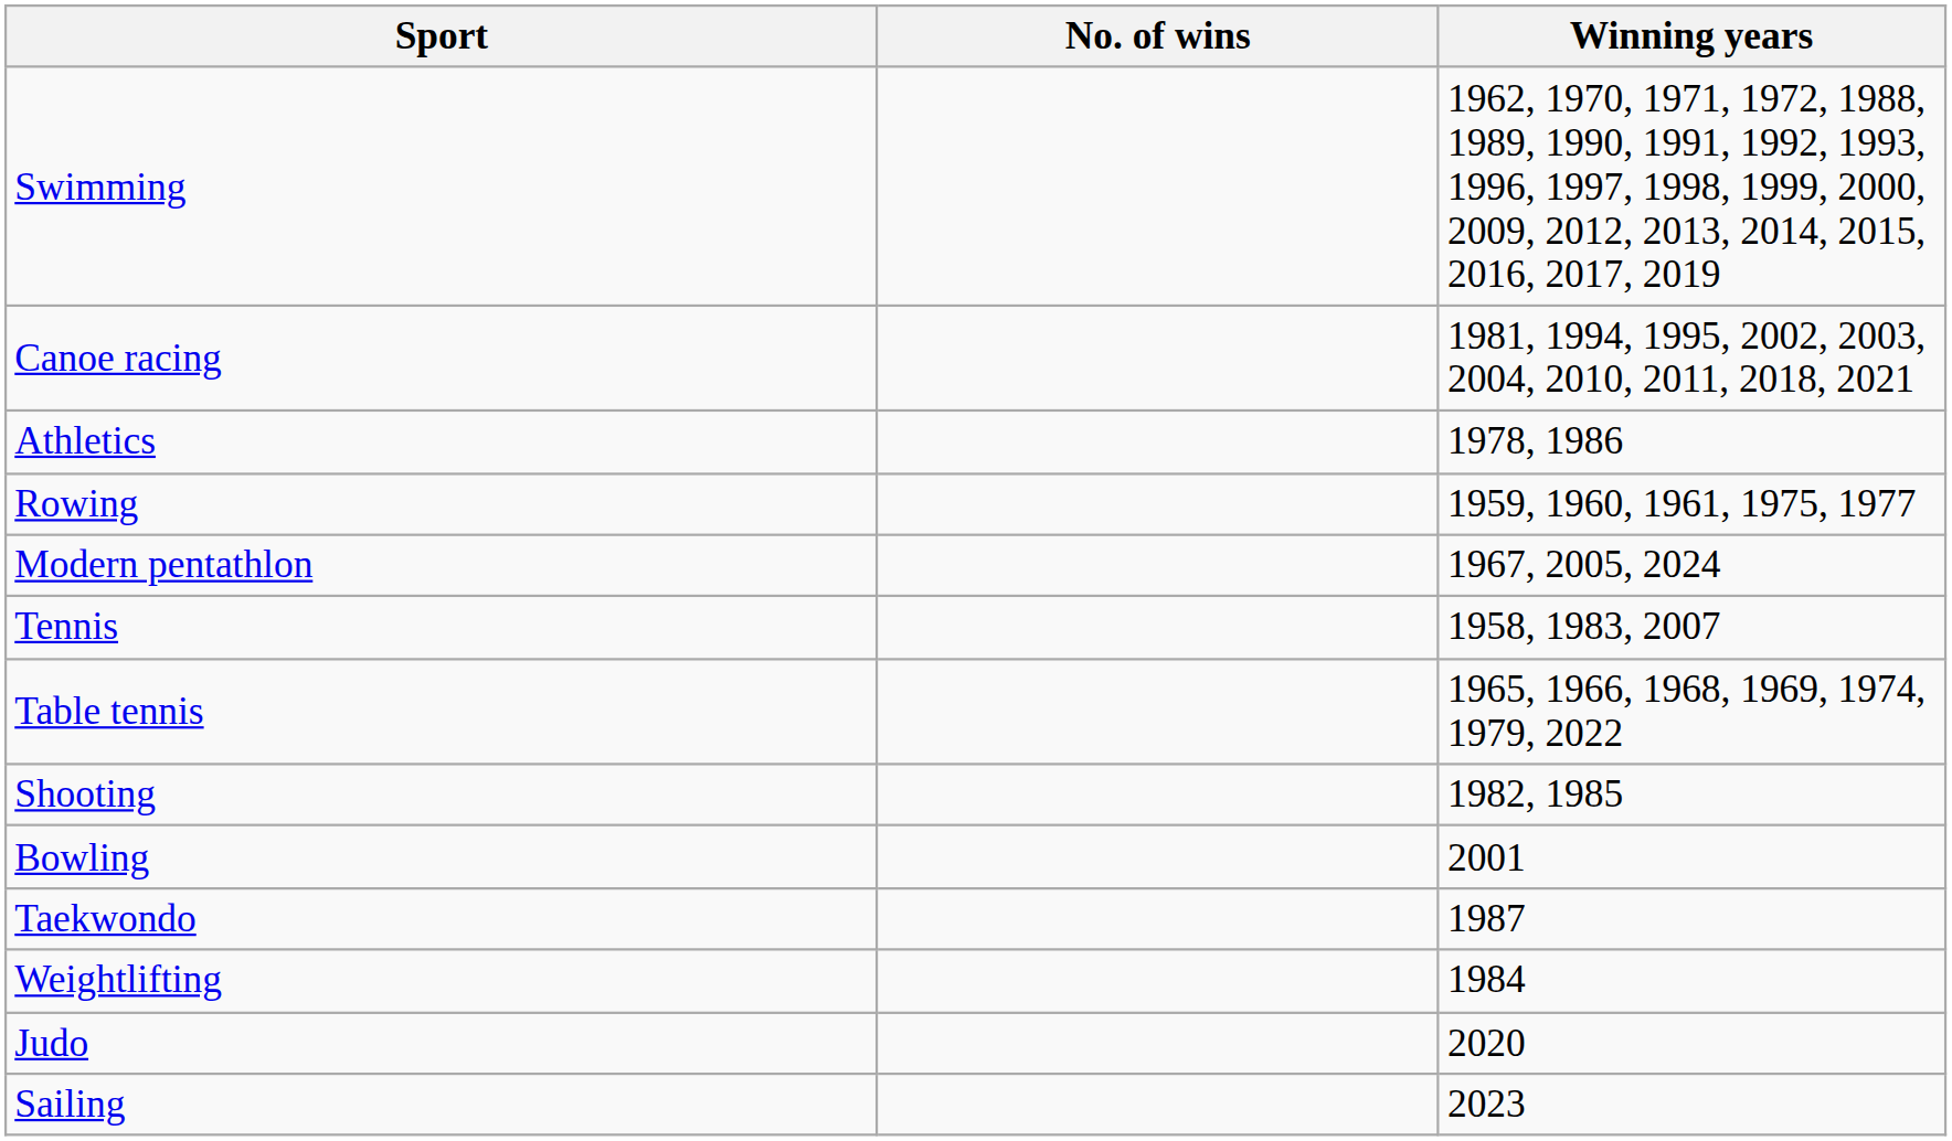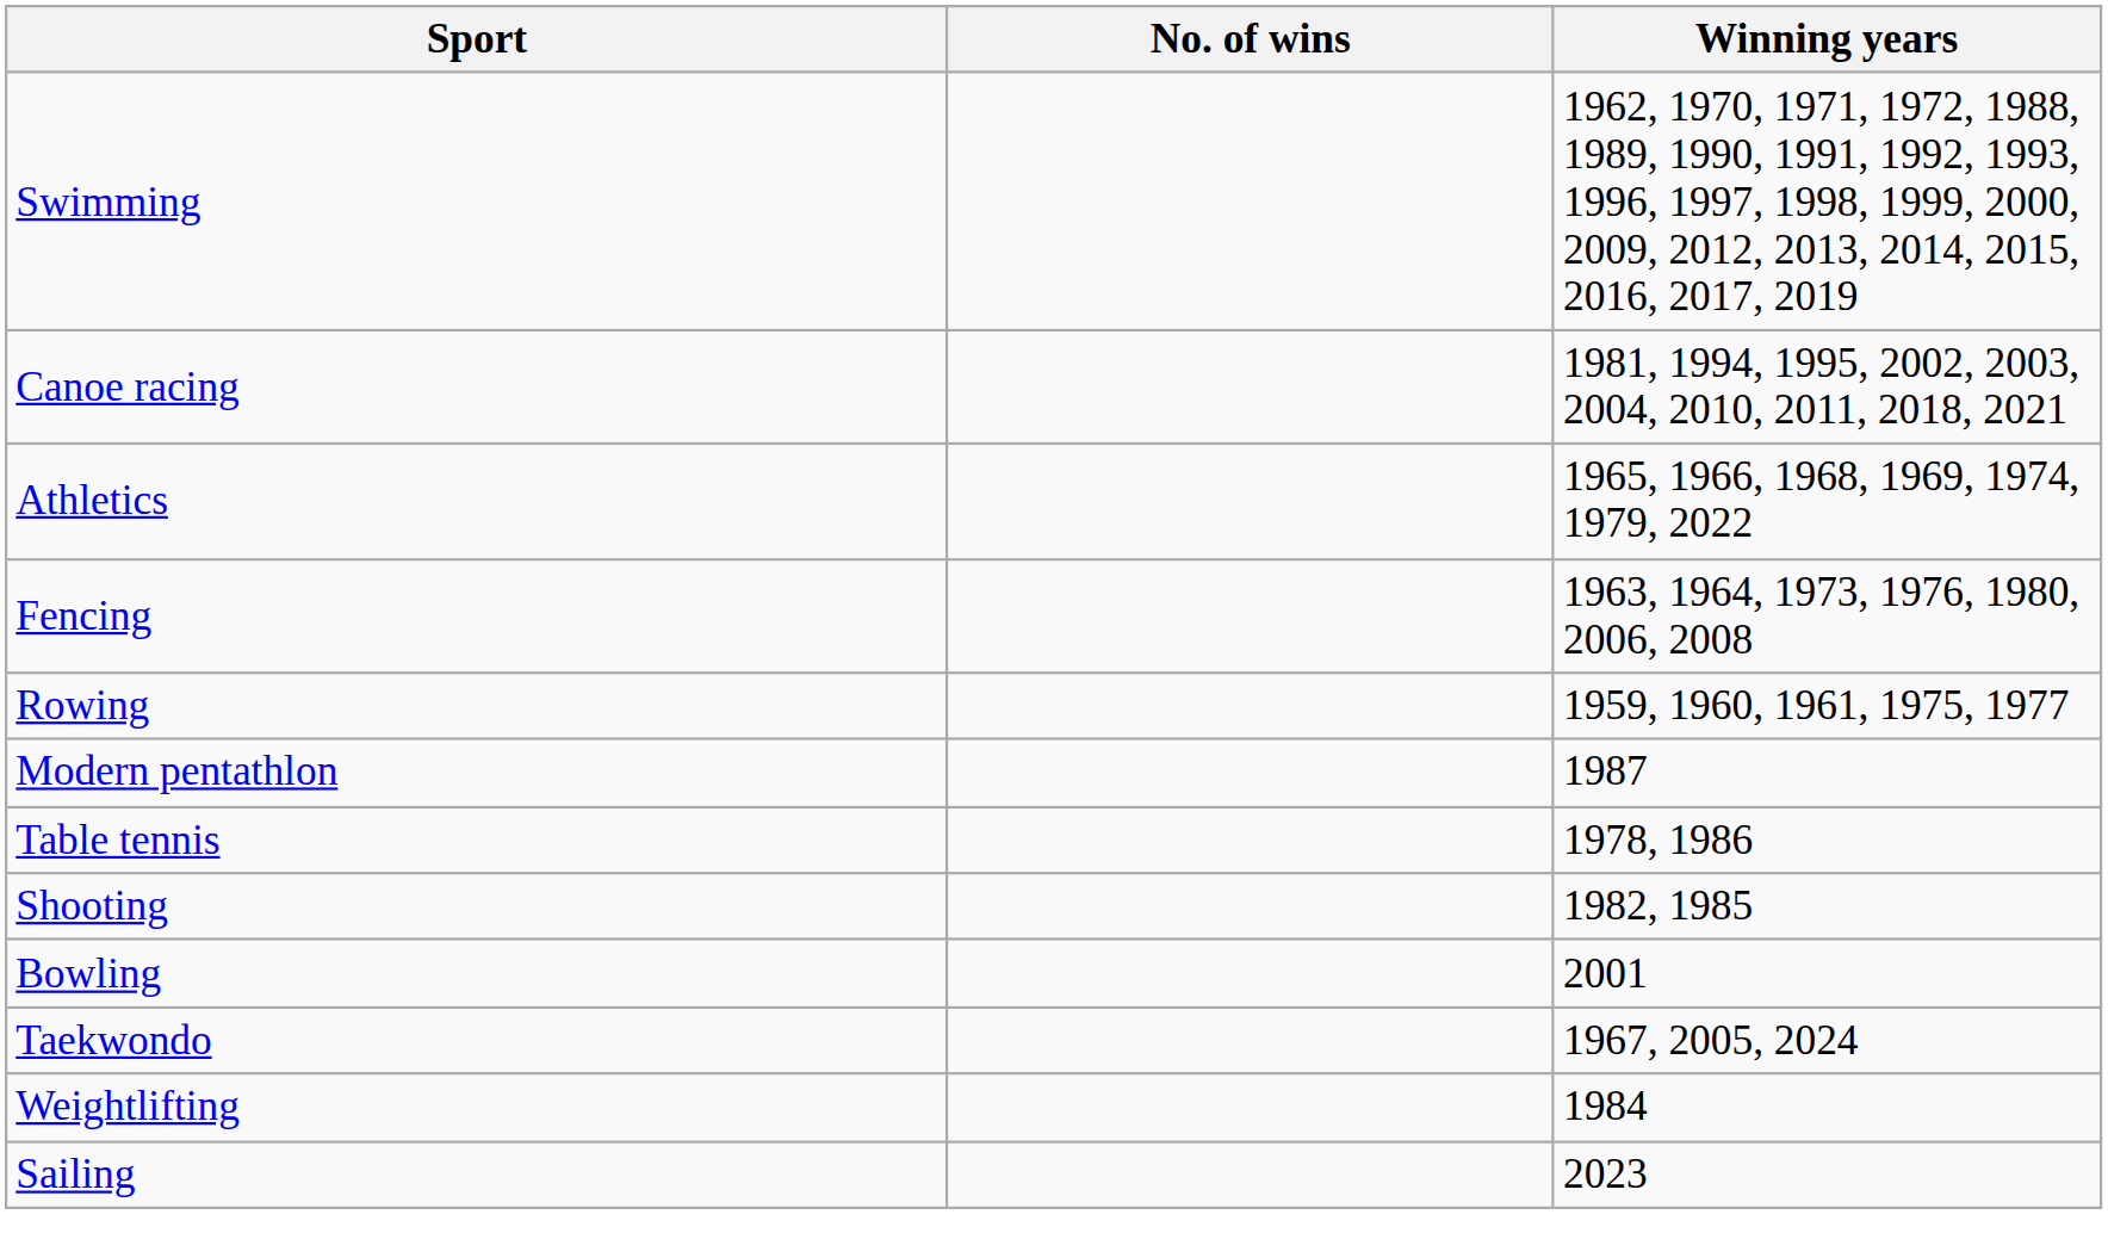Athletics | Winning years: 1978, 1986 -> 1965, 1966, 1968, 1969, 1974, 1979, 2022
+ row: Fencing | 1963, 1964, 1973, 1976, 1980, 2006, 2008
Modern pentathlon | Winning years: 1967, 2005, 2024 -> 1987
- row: Tennis | 1958, 1983, 2007
Table tennis | Winning years: 1965, 1966, 1968, 1969, 1974, 1979, 2022 -> 1978, 1986
Taekwondo | Winning years: 1987 -> 1967, 2005, 2024
- row: Judo | 2020
